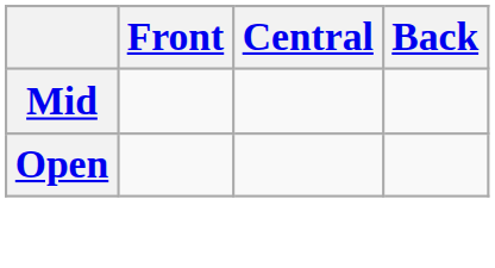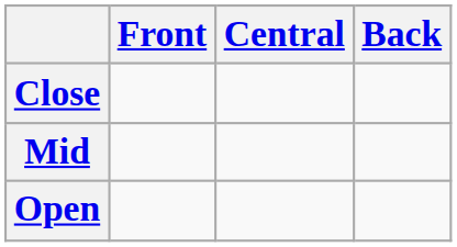+ row: Close
